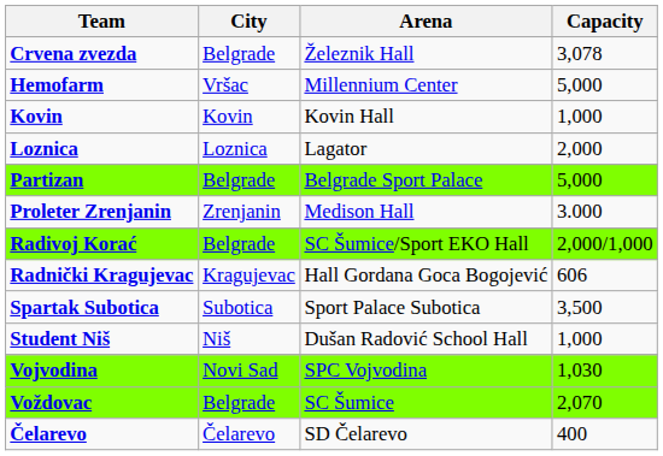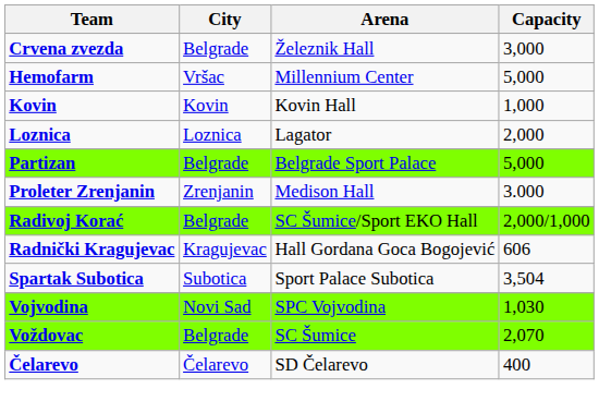Crvena zvezda | Capacity: 3,078 -> 3,000
Spartak Subotica | Capacity: 3,500 -> 3,504
- row: Student Niš | Niš | Dušan Radović School Hall | 1,000
